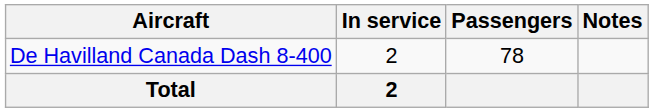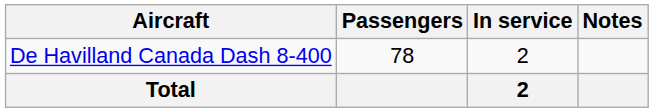columns swapped: In service <-> Passengers
